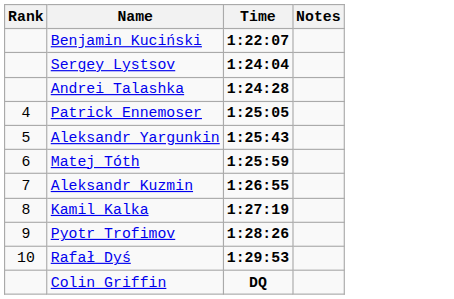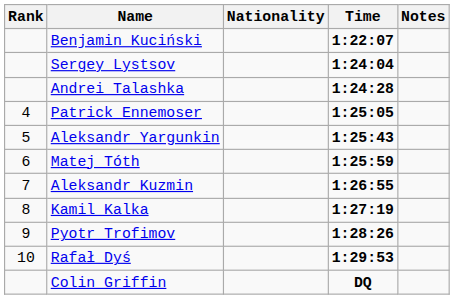+ column: Nationality
